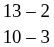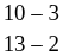rows swapped: 13 – 2 <-> 10 – 3
